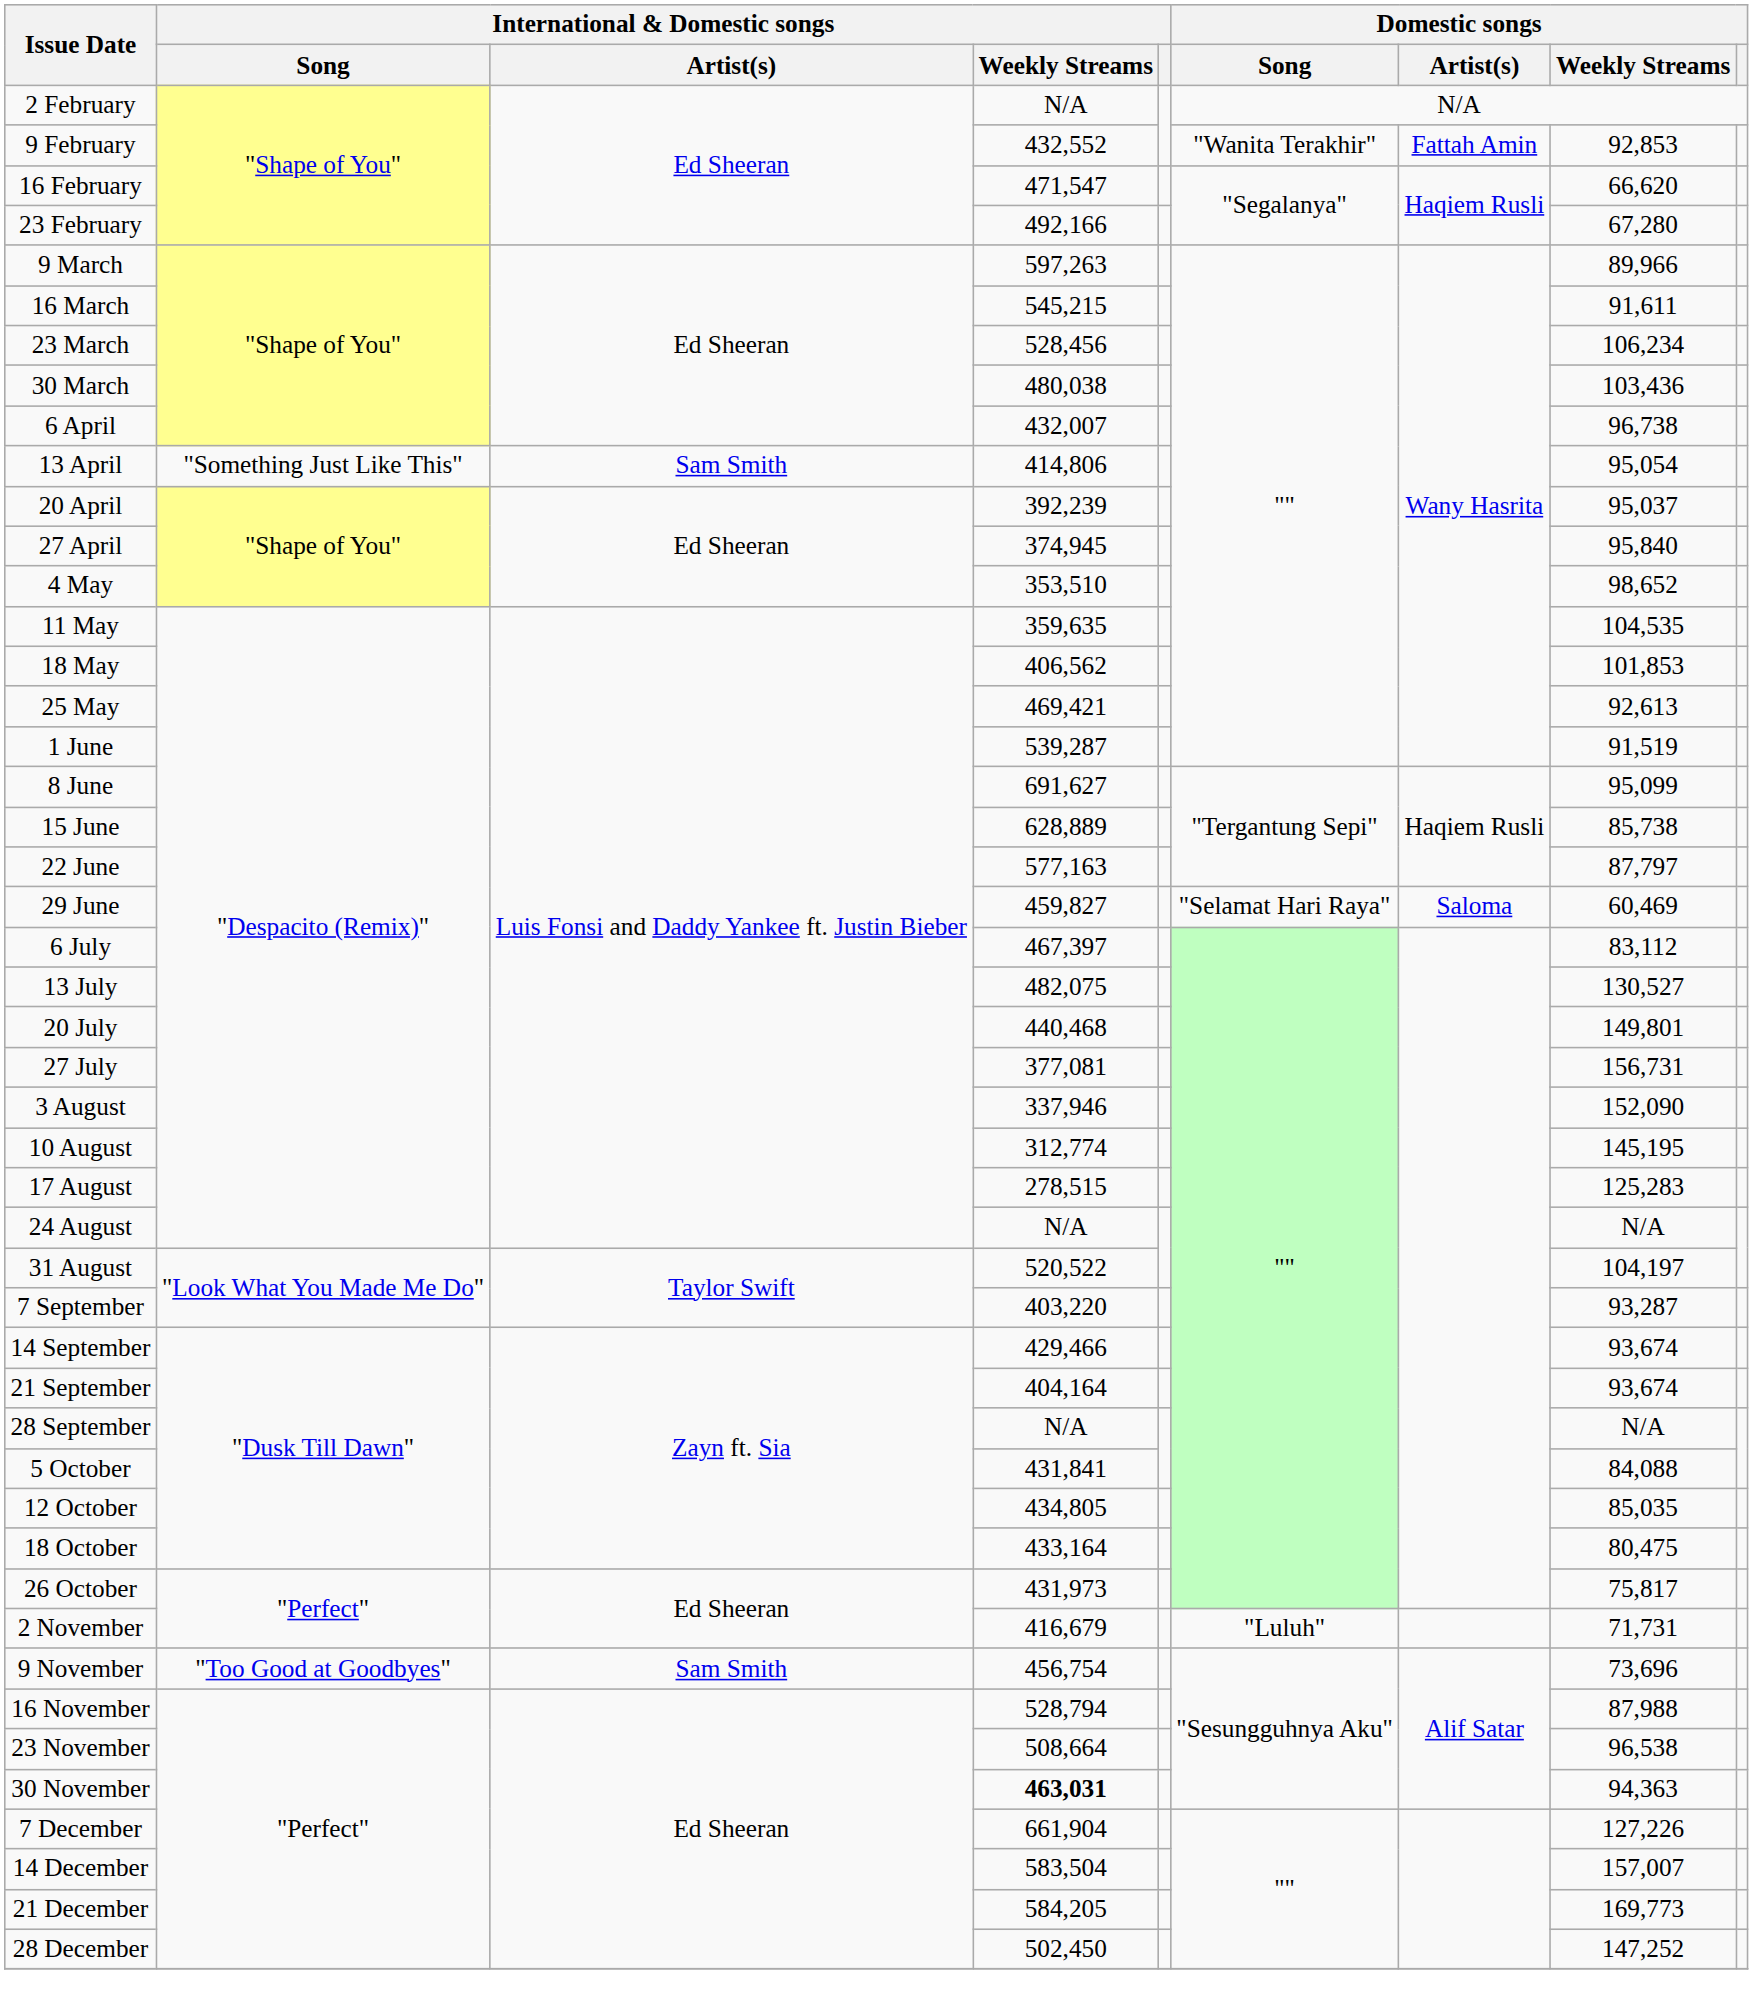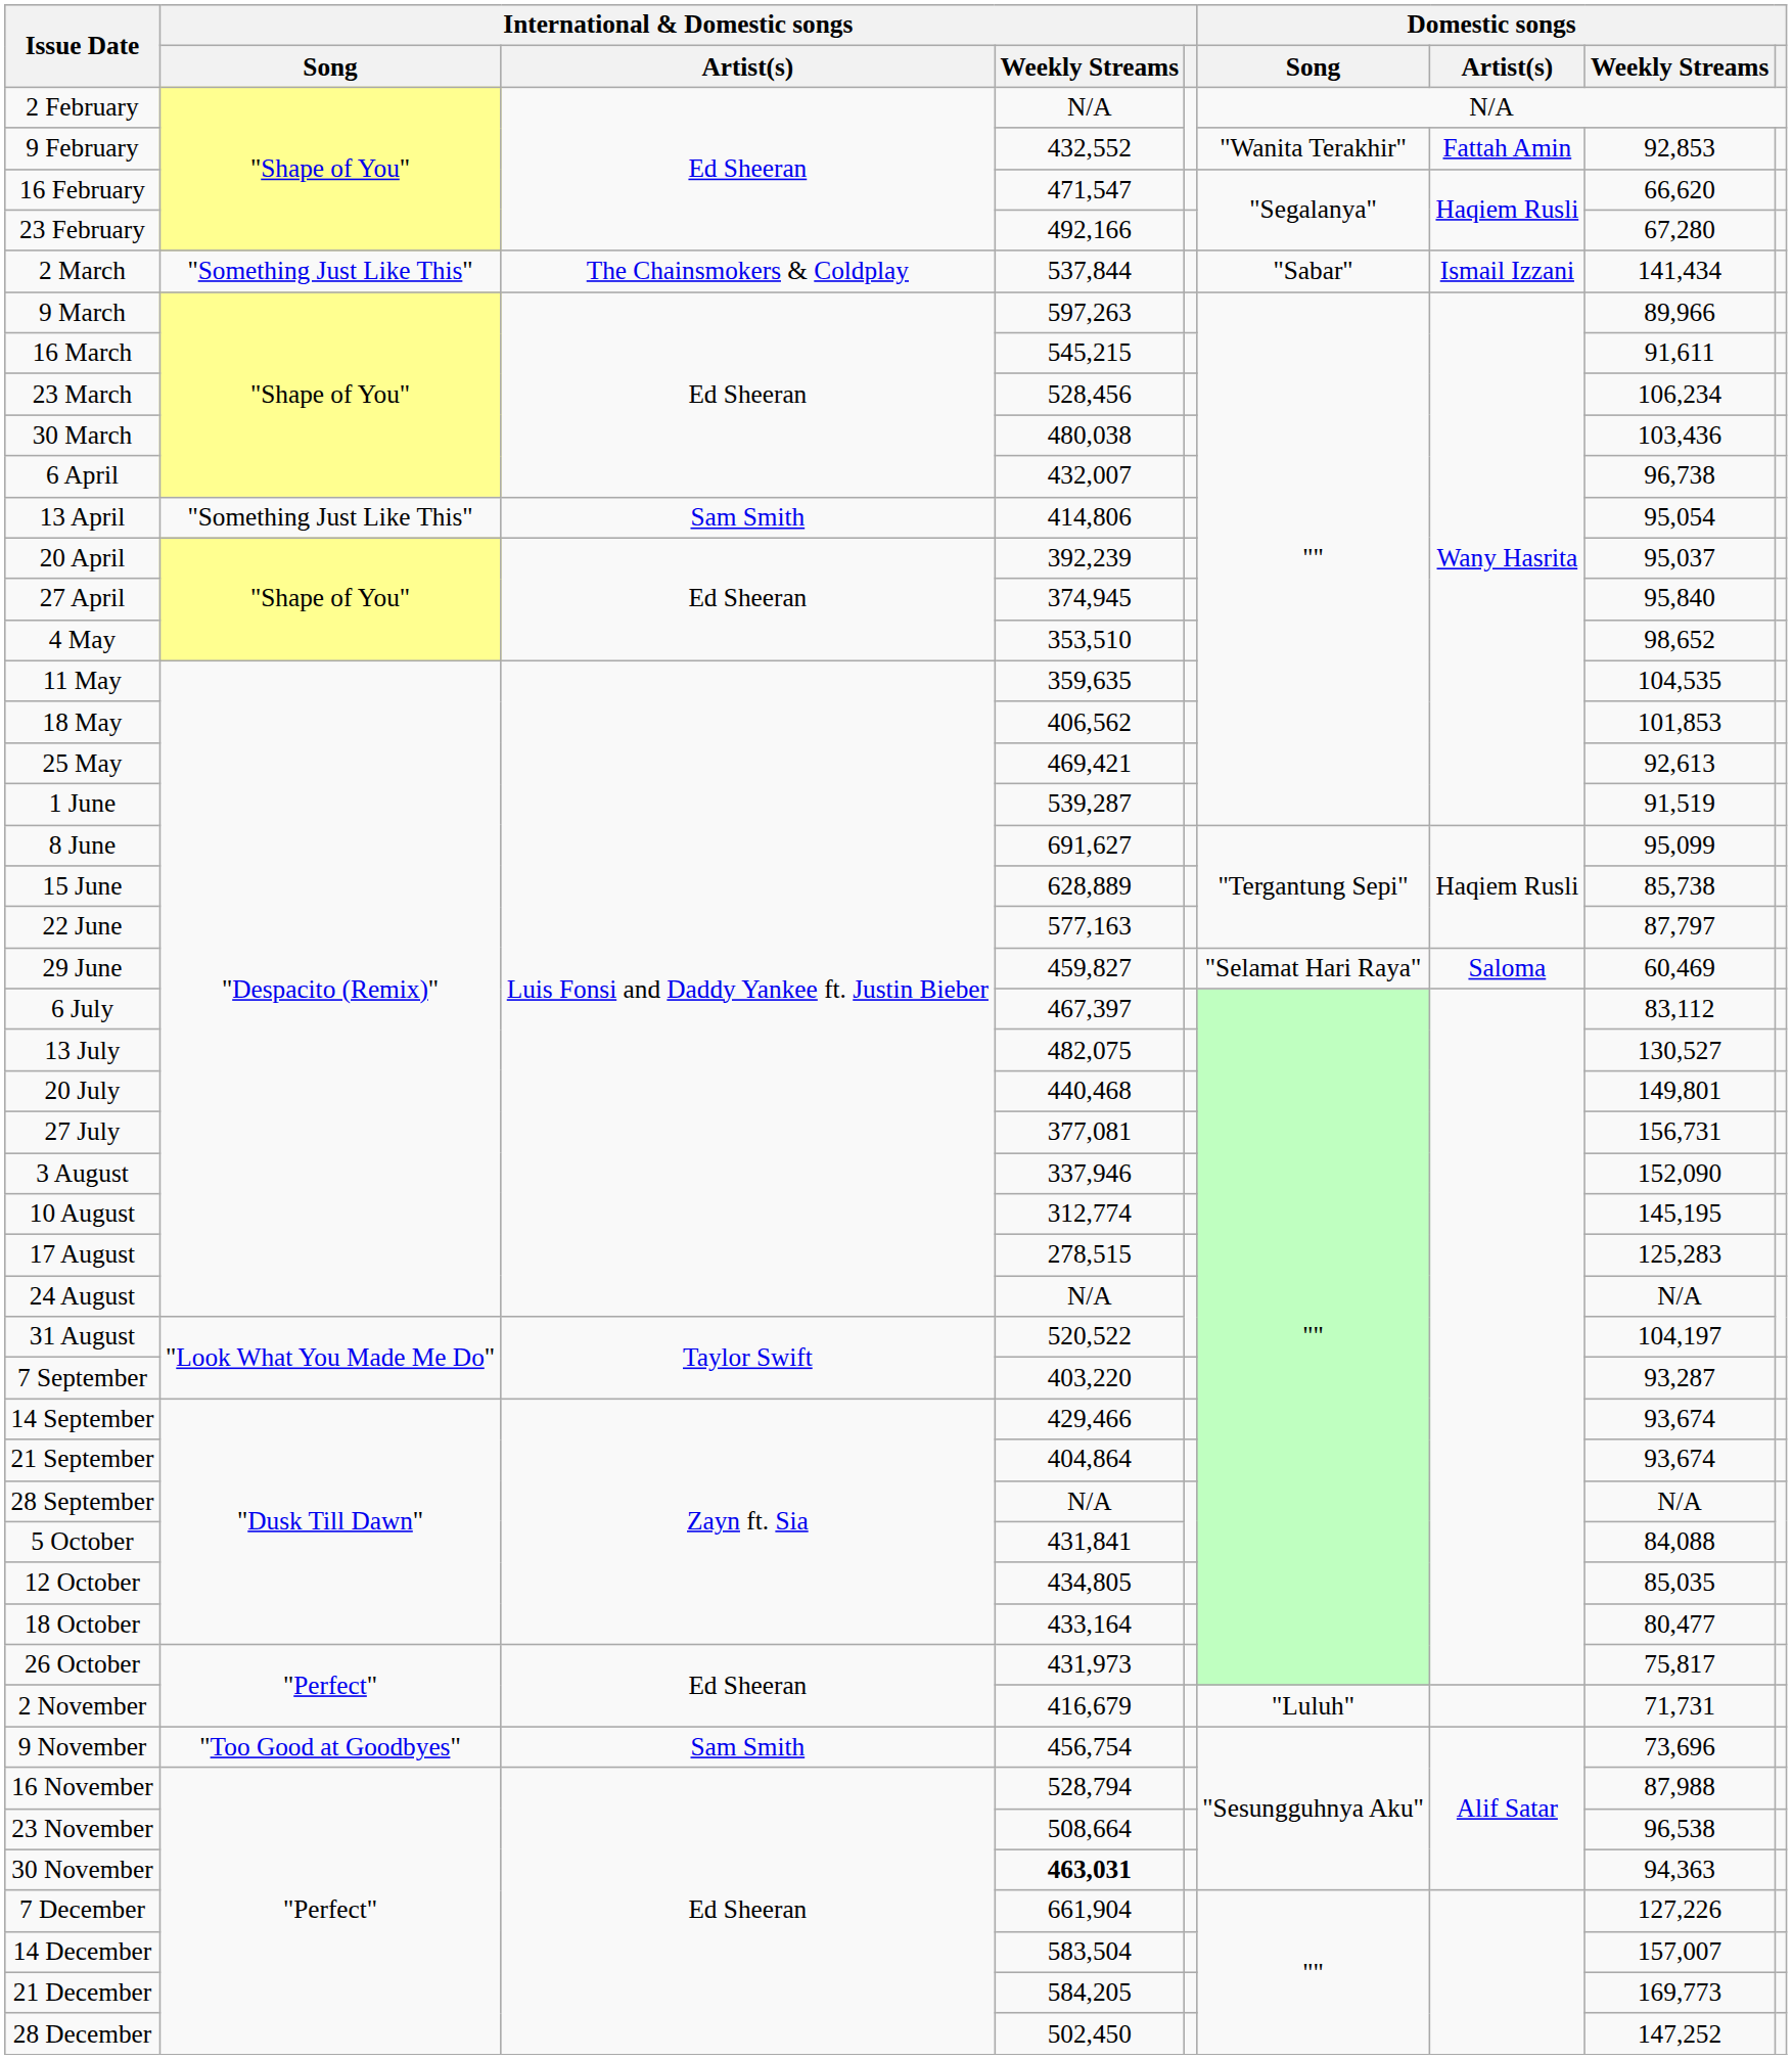+ row: 2 March | "Something Just Like This" | The Chainsmokers & Coldplay | 537,844 | "Sabar" | Ismail Izzani | 141,434
21 September | International & Domestic songs / Weekly Streams: 404,164 -> 404,864
18 October | Domestic songs / Weekly Streams: 80,475 -> 80,477
